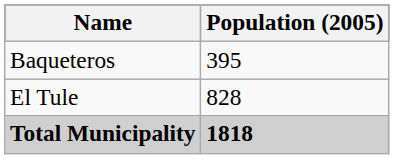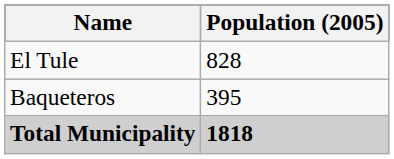rows swapped: El Tule <-> Baqueteros
